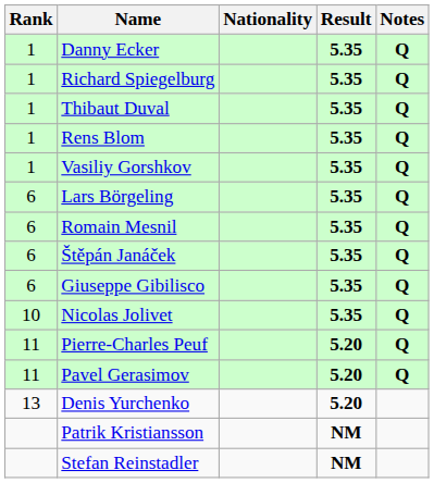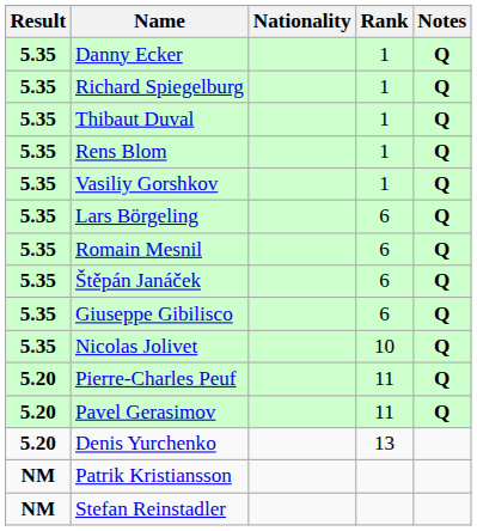columns swapped: Rank <-> Result
